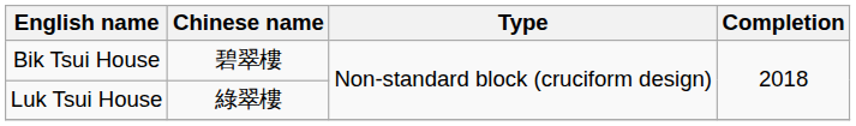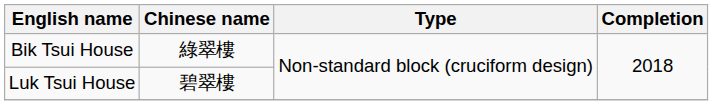Bik Tsui House | Chinese name: 碧翠樓 -> 綠翠樓
Luk Tsui House | Chinese name: 綠翠樓 -> 碧翠樓
